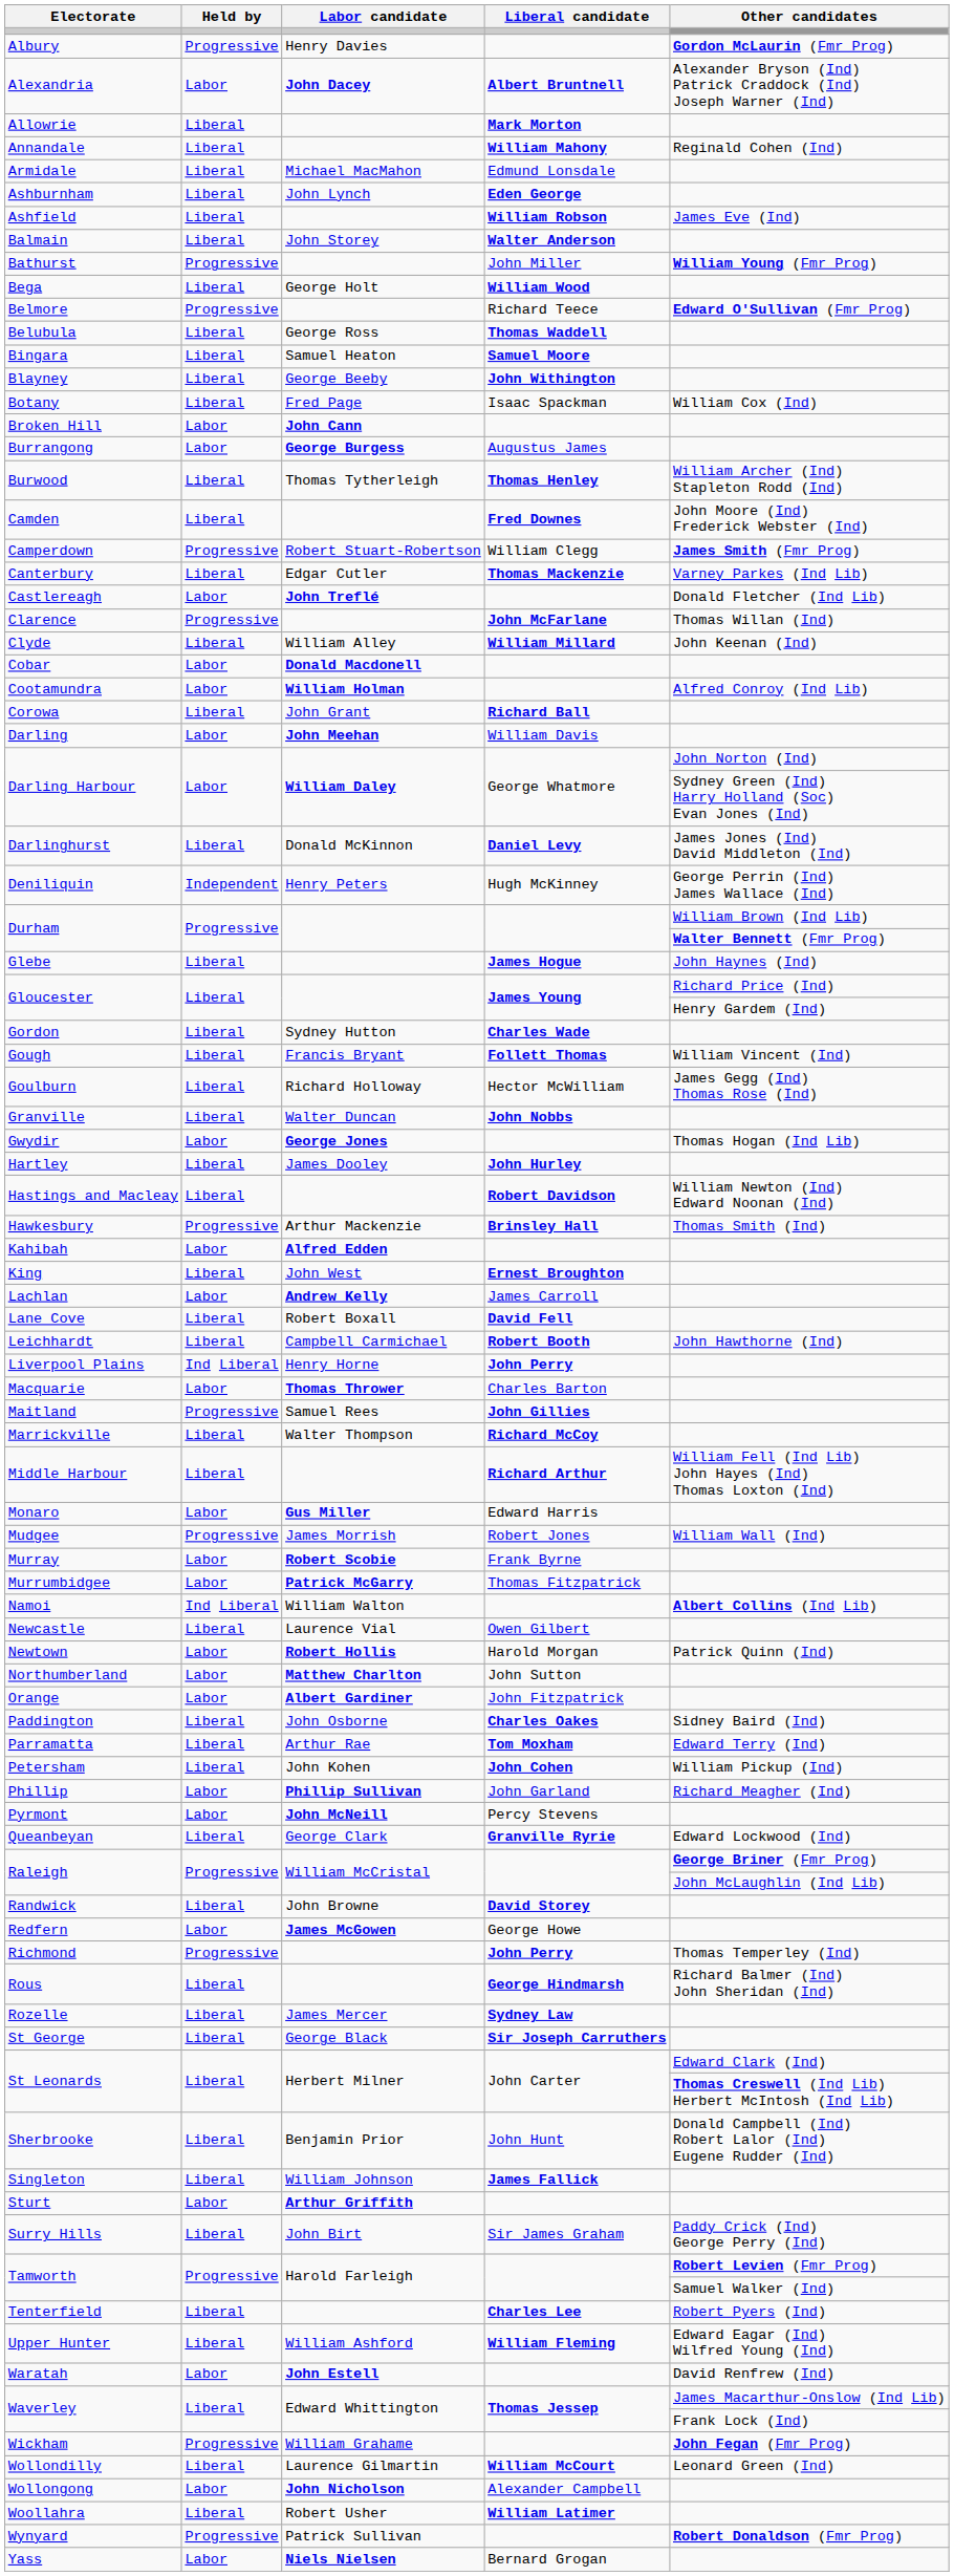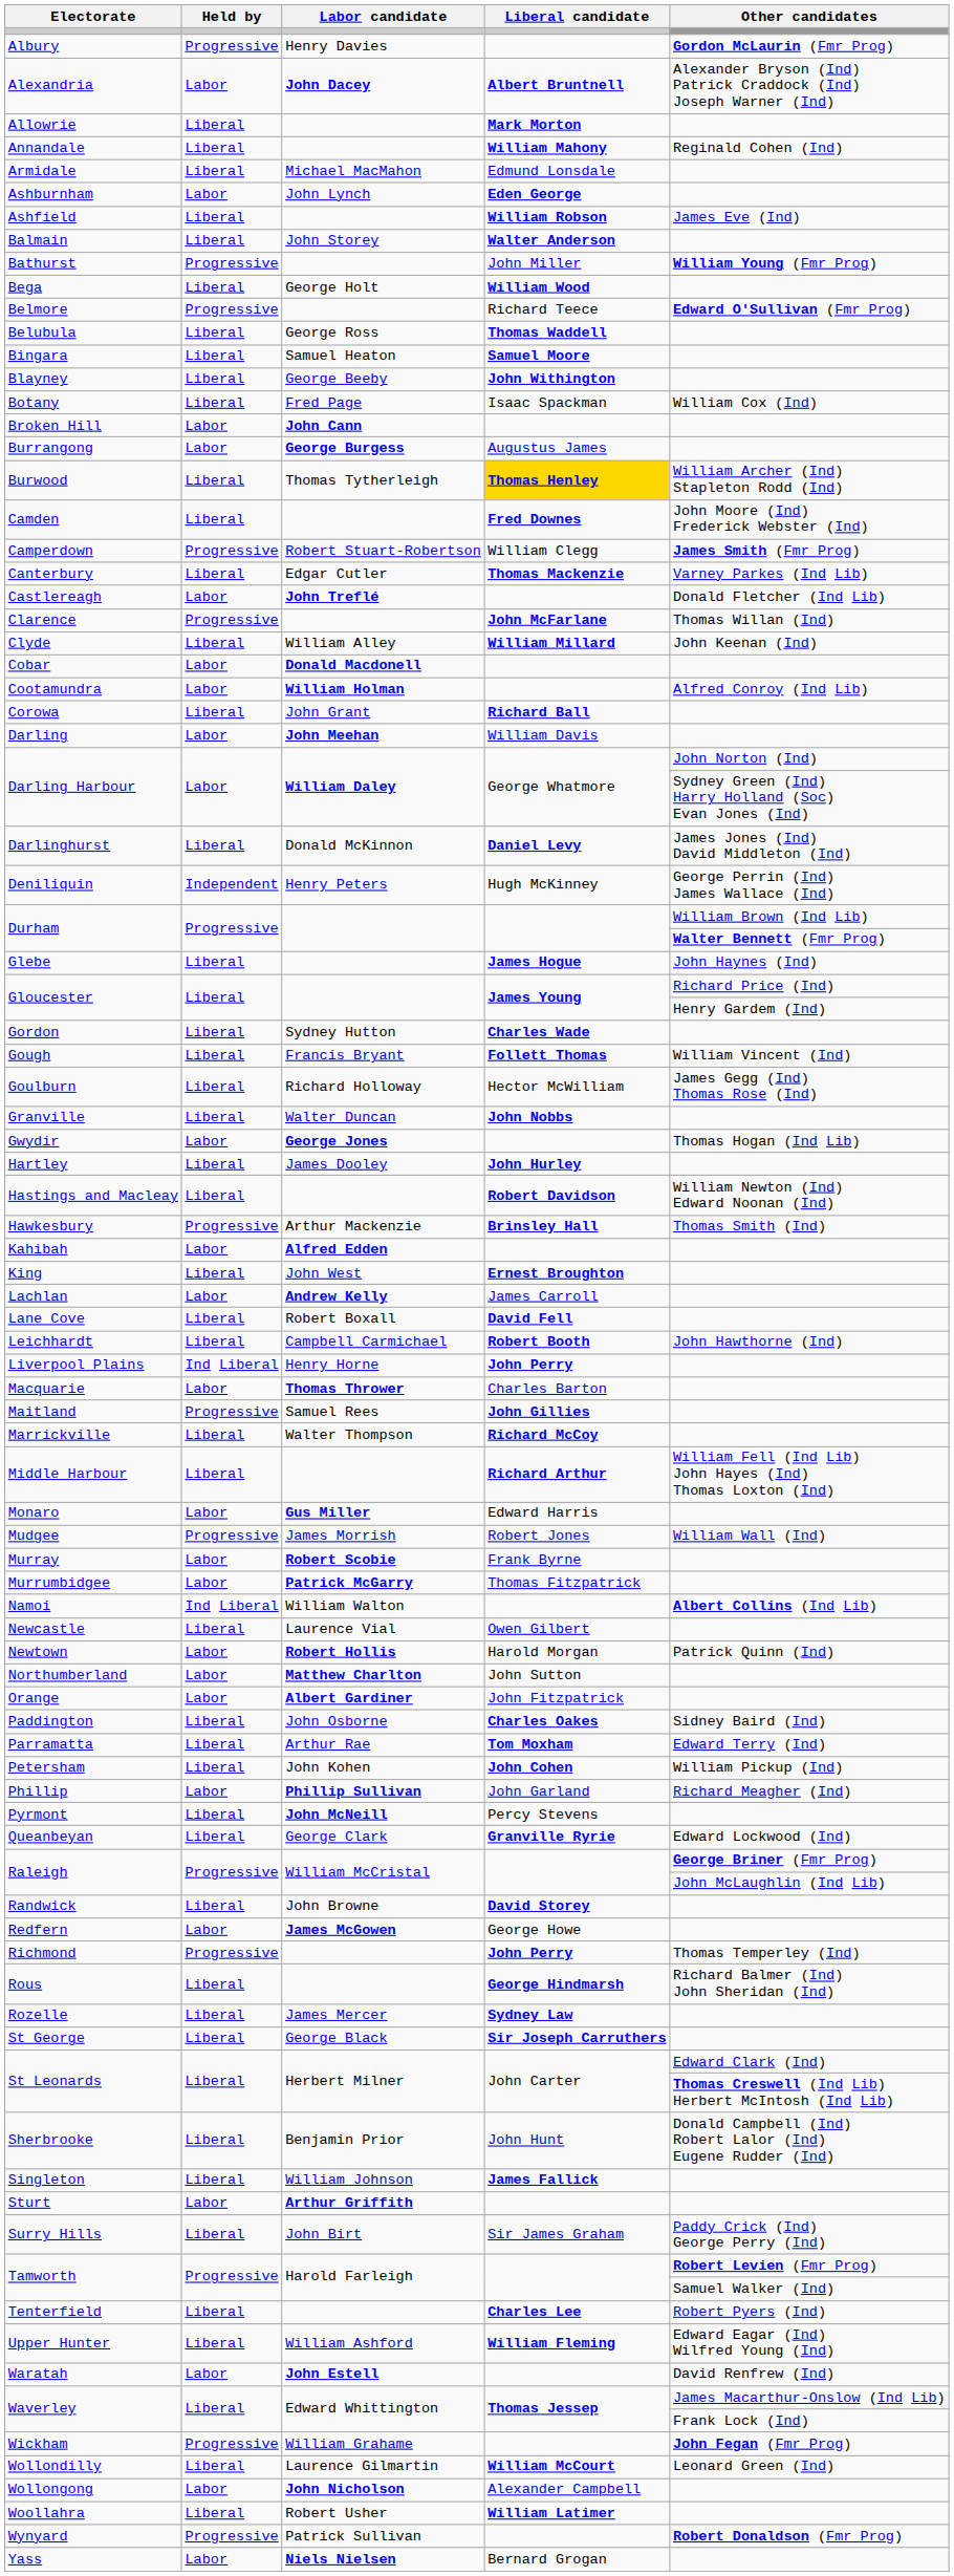Ashburnham | Held by: Liberal -> Labor
Burwood | Liberal candidate: no background -> gold background
Pyrmont | Held by: Labor -> Liberal
